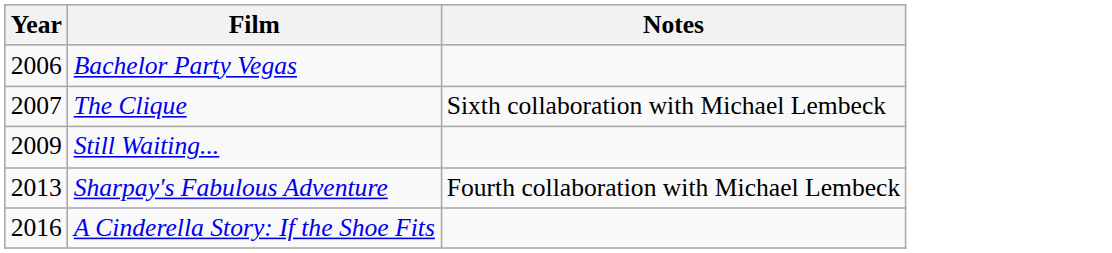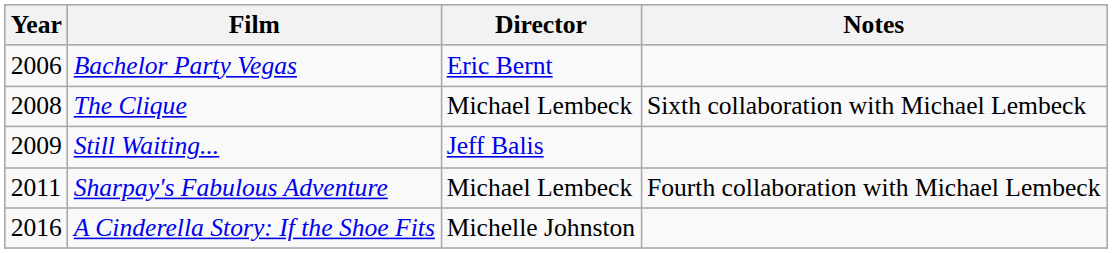+ column: Director | Eric Bernt | Michael Lembeck | Jeff Balis | Michael Lembeck | Michelle Johnston
The Clique | Year: 2007 -> 2008
Sharpay's Fabulous Adventure | Year: 2013 -> 2011
